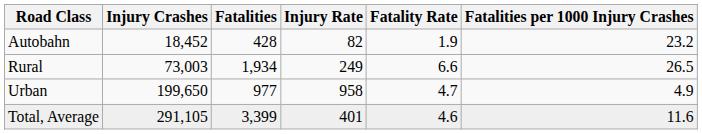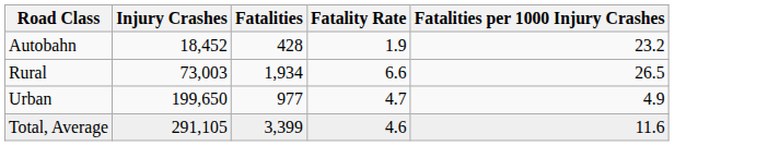- column: Injury Rate | 82 | 249 | 958 | 401
